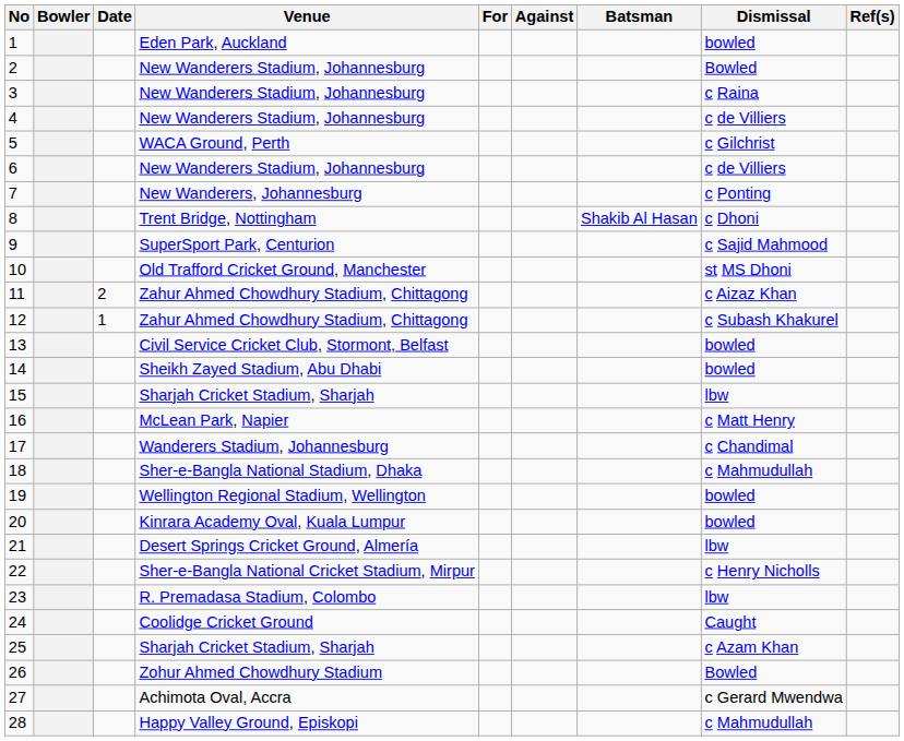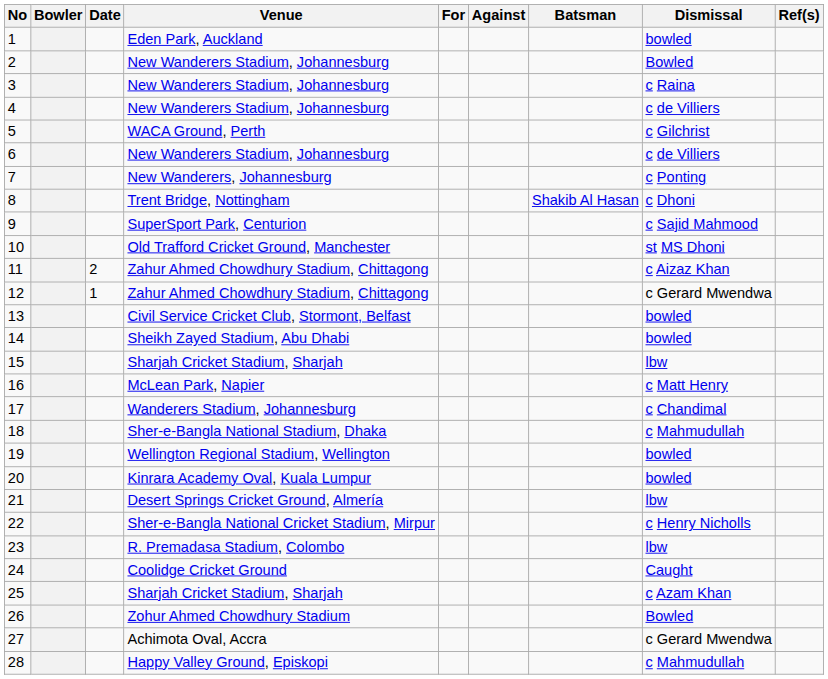12 | Dismissal: c Subash Khakurel -> c Gerard Mwendwa
